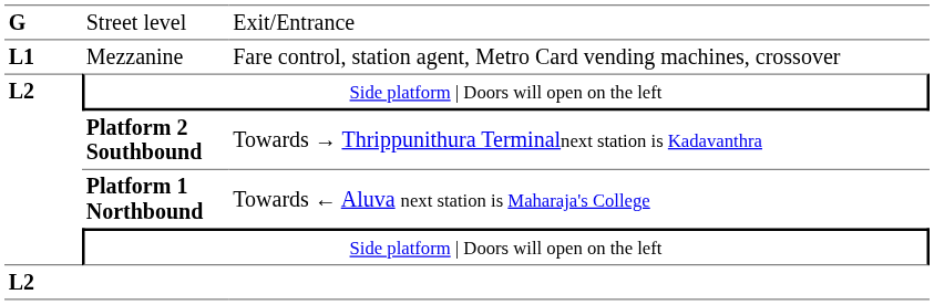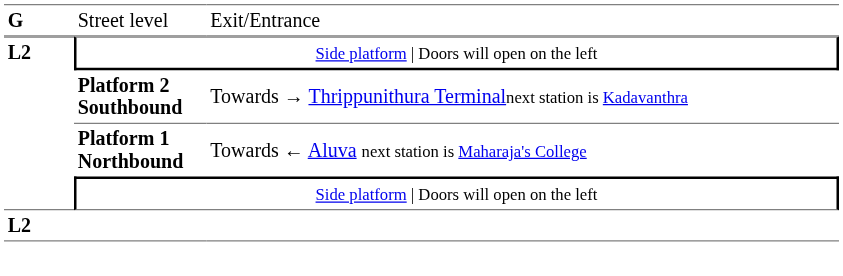- row: L1 | Mezzanine | Fare control, station agent, Metro Card vending machines, crossover
